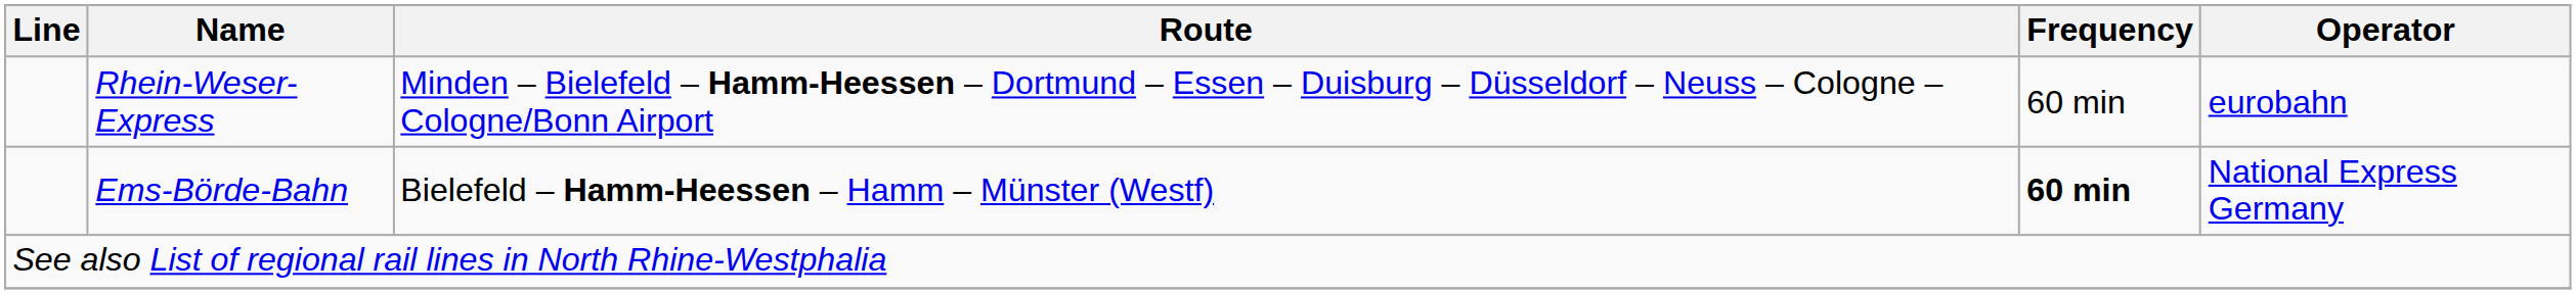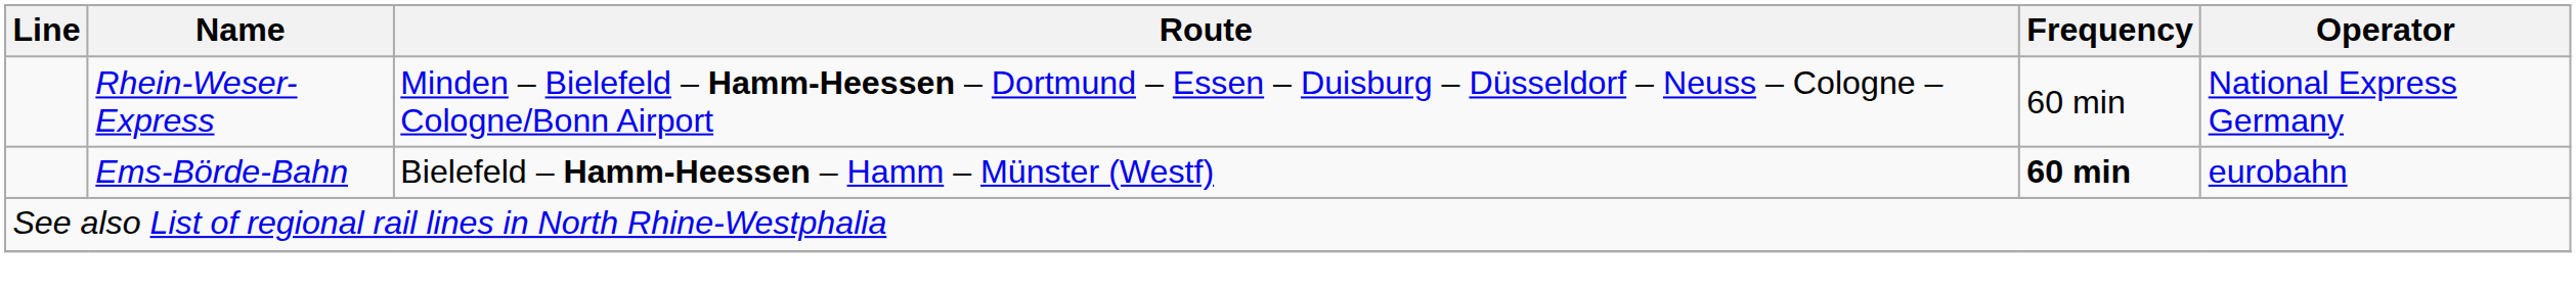Rhein-Weser-Express | Operator: eurobahn -> National Express Germany
Ems-Börde-Bahn | Operator: National Express Germany -> eurobahn
